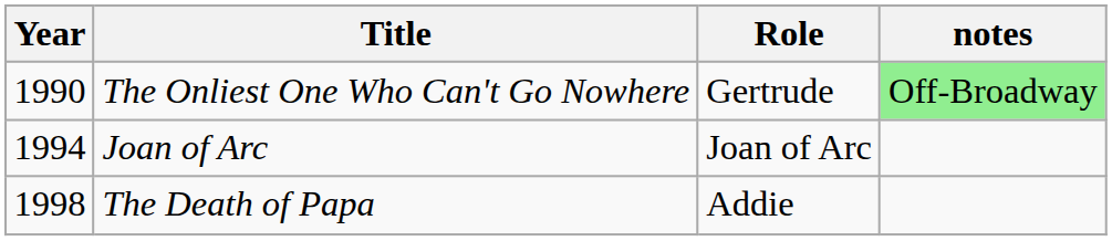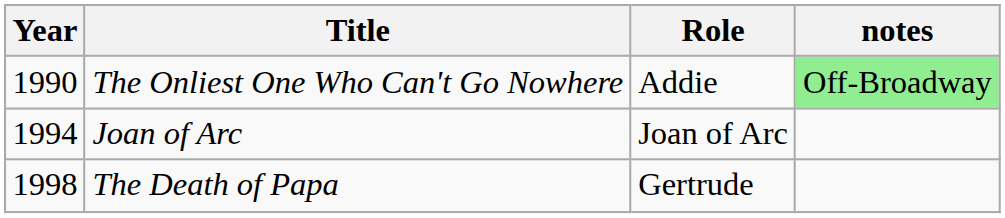The Onliest One Who Can't Go Nowhere | Role: Gertrude -> Addie
The Death of Papa | Role: Addie -> Gertrude
